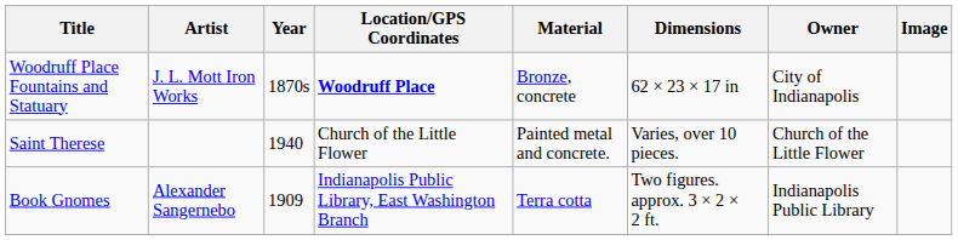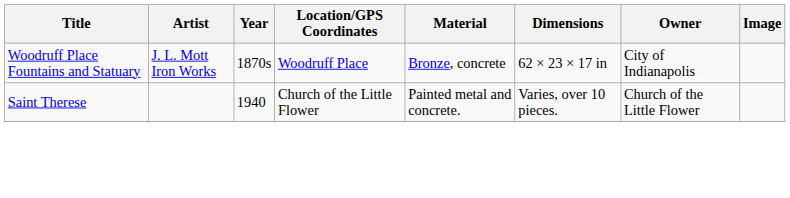Woodruff Place Fountains and Statuary | Location/GPS Coordinates: bold -> normal
- row: Book Gnomes | Alexander Sangernebo | 1909 | Indianapolis Public Library, East Washington Branch | Terra cotta | Two figures. approx. 3 × 2 × 2 ft. | Indianapolis Public Library
